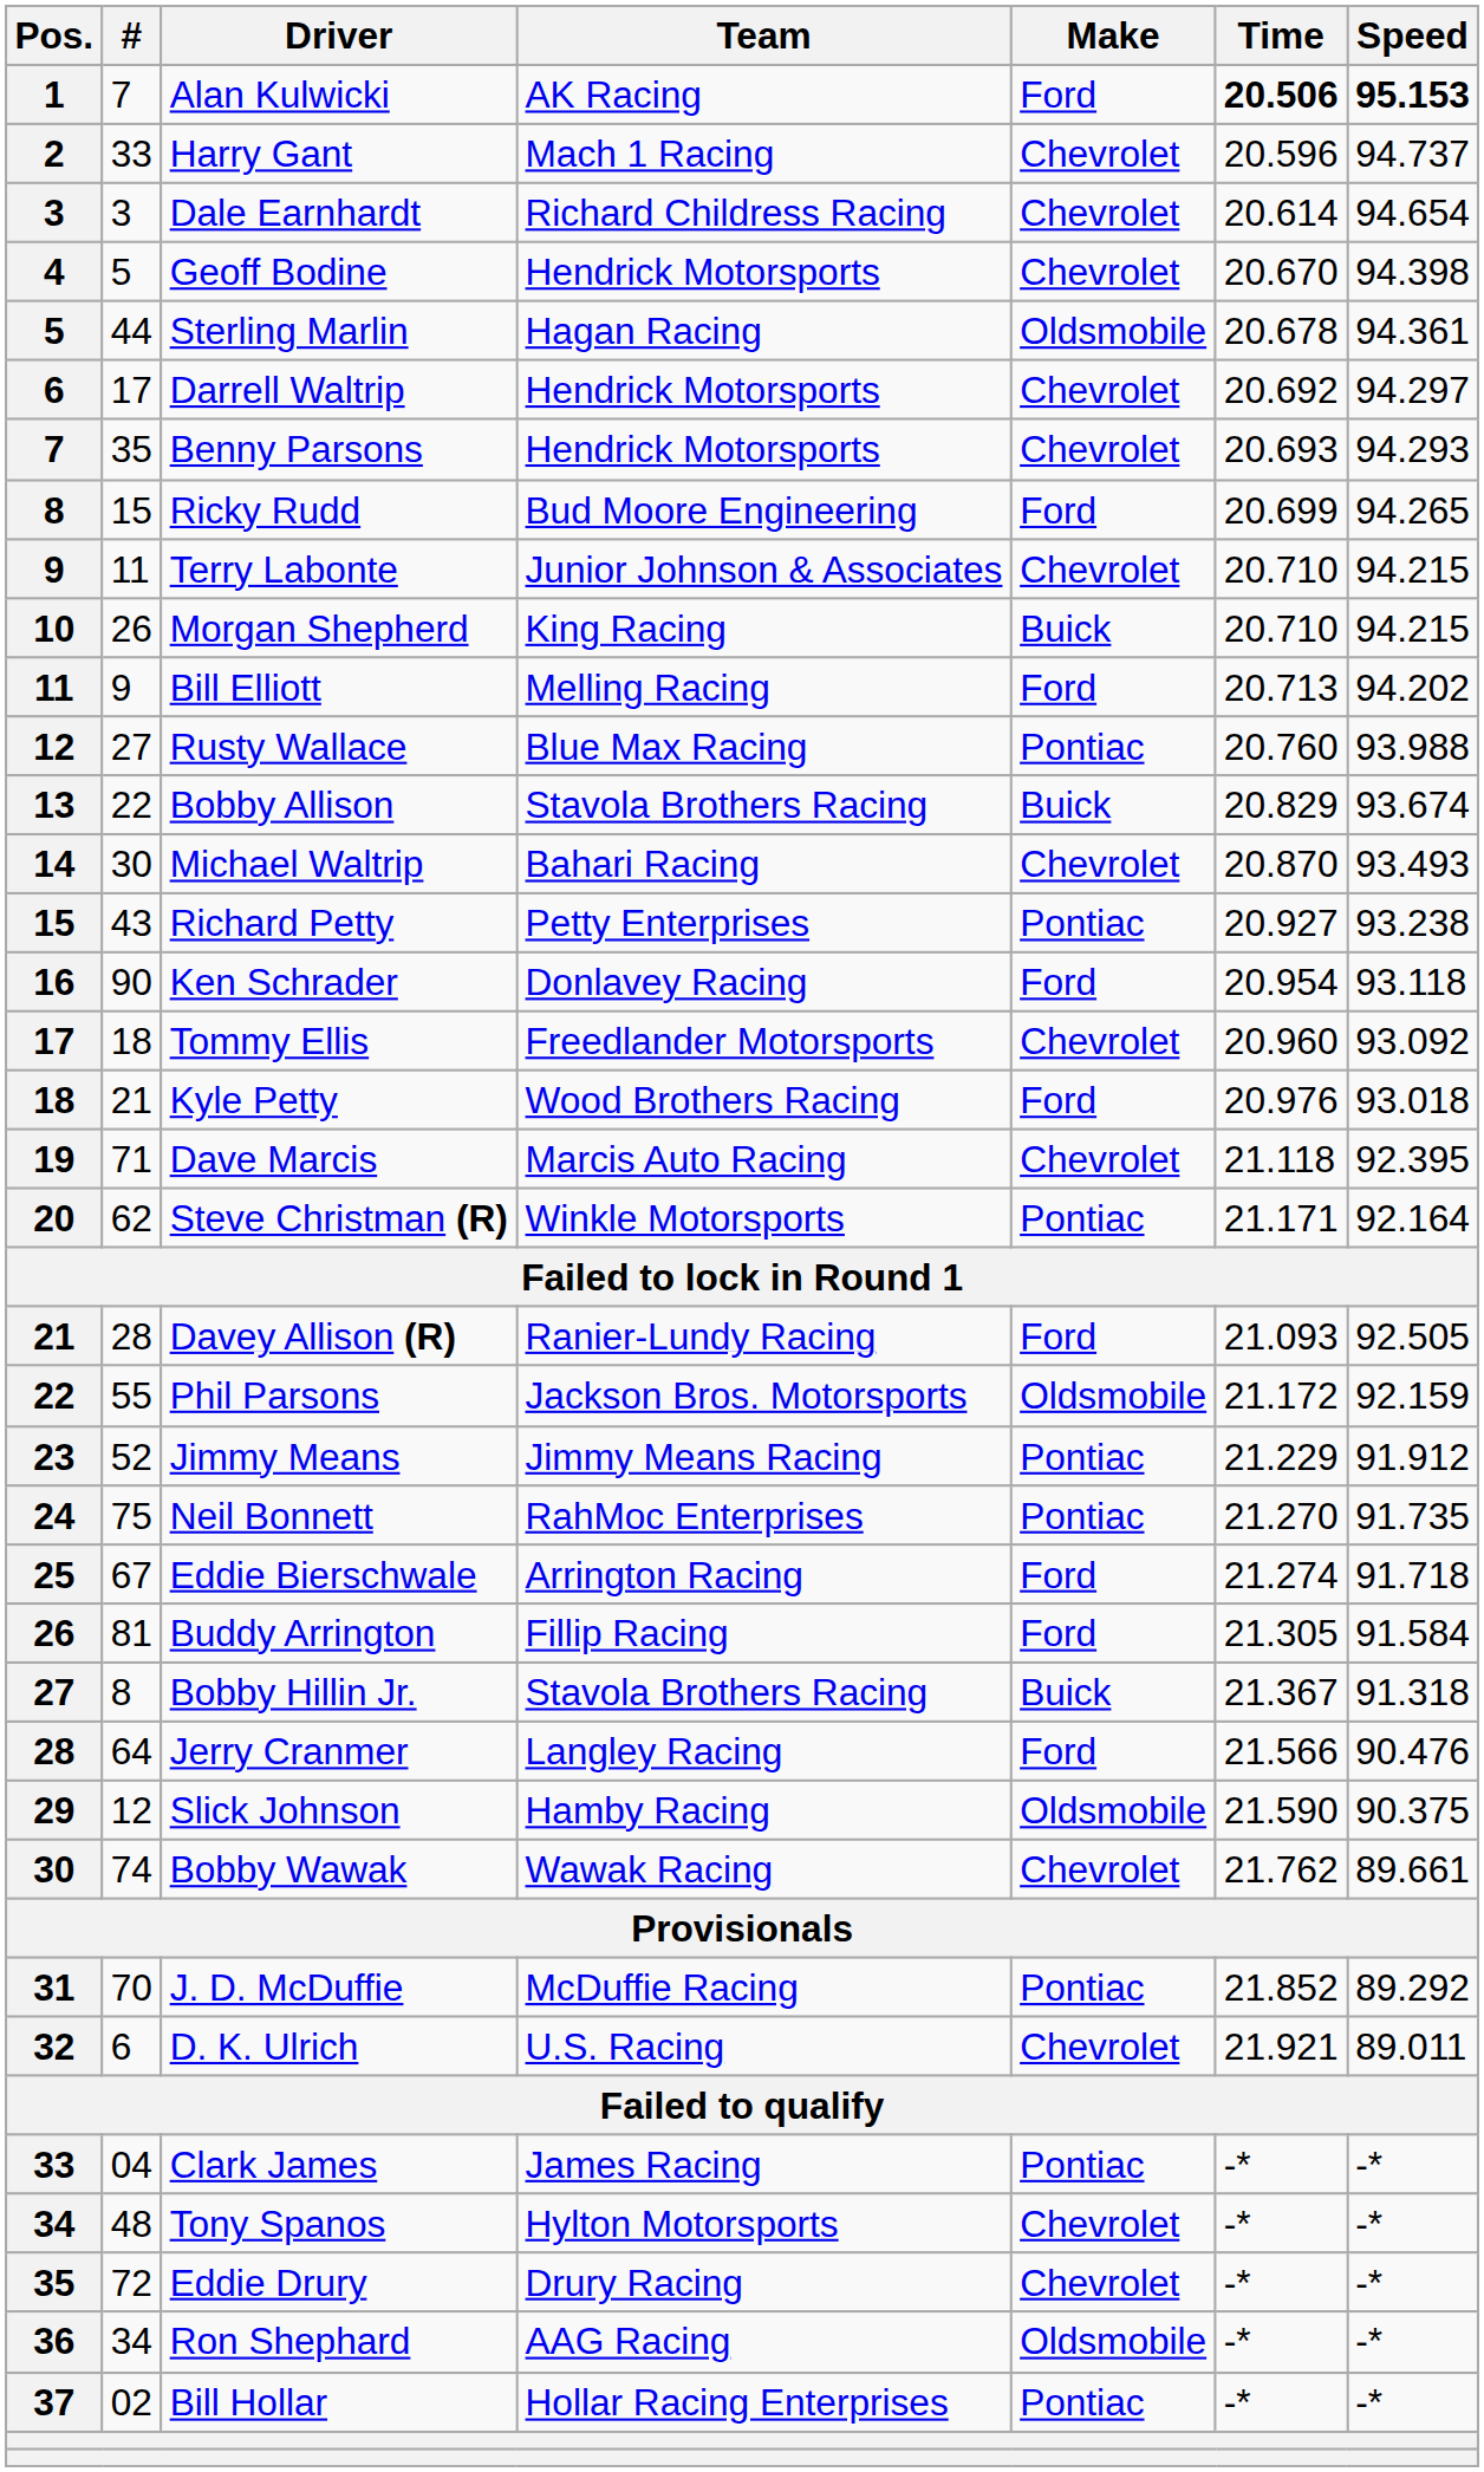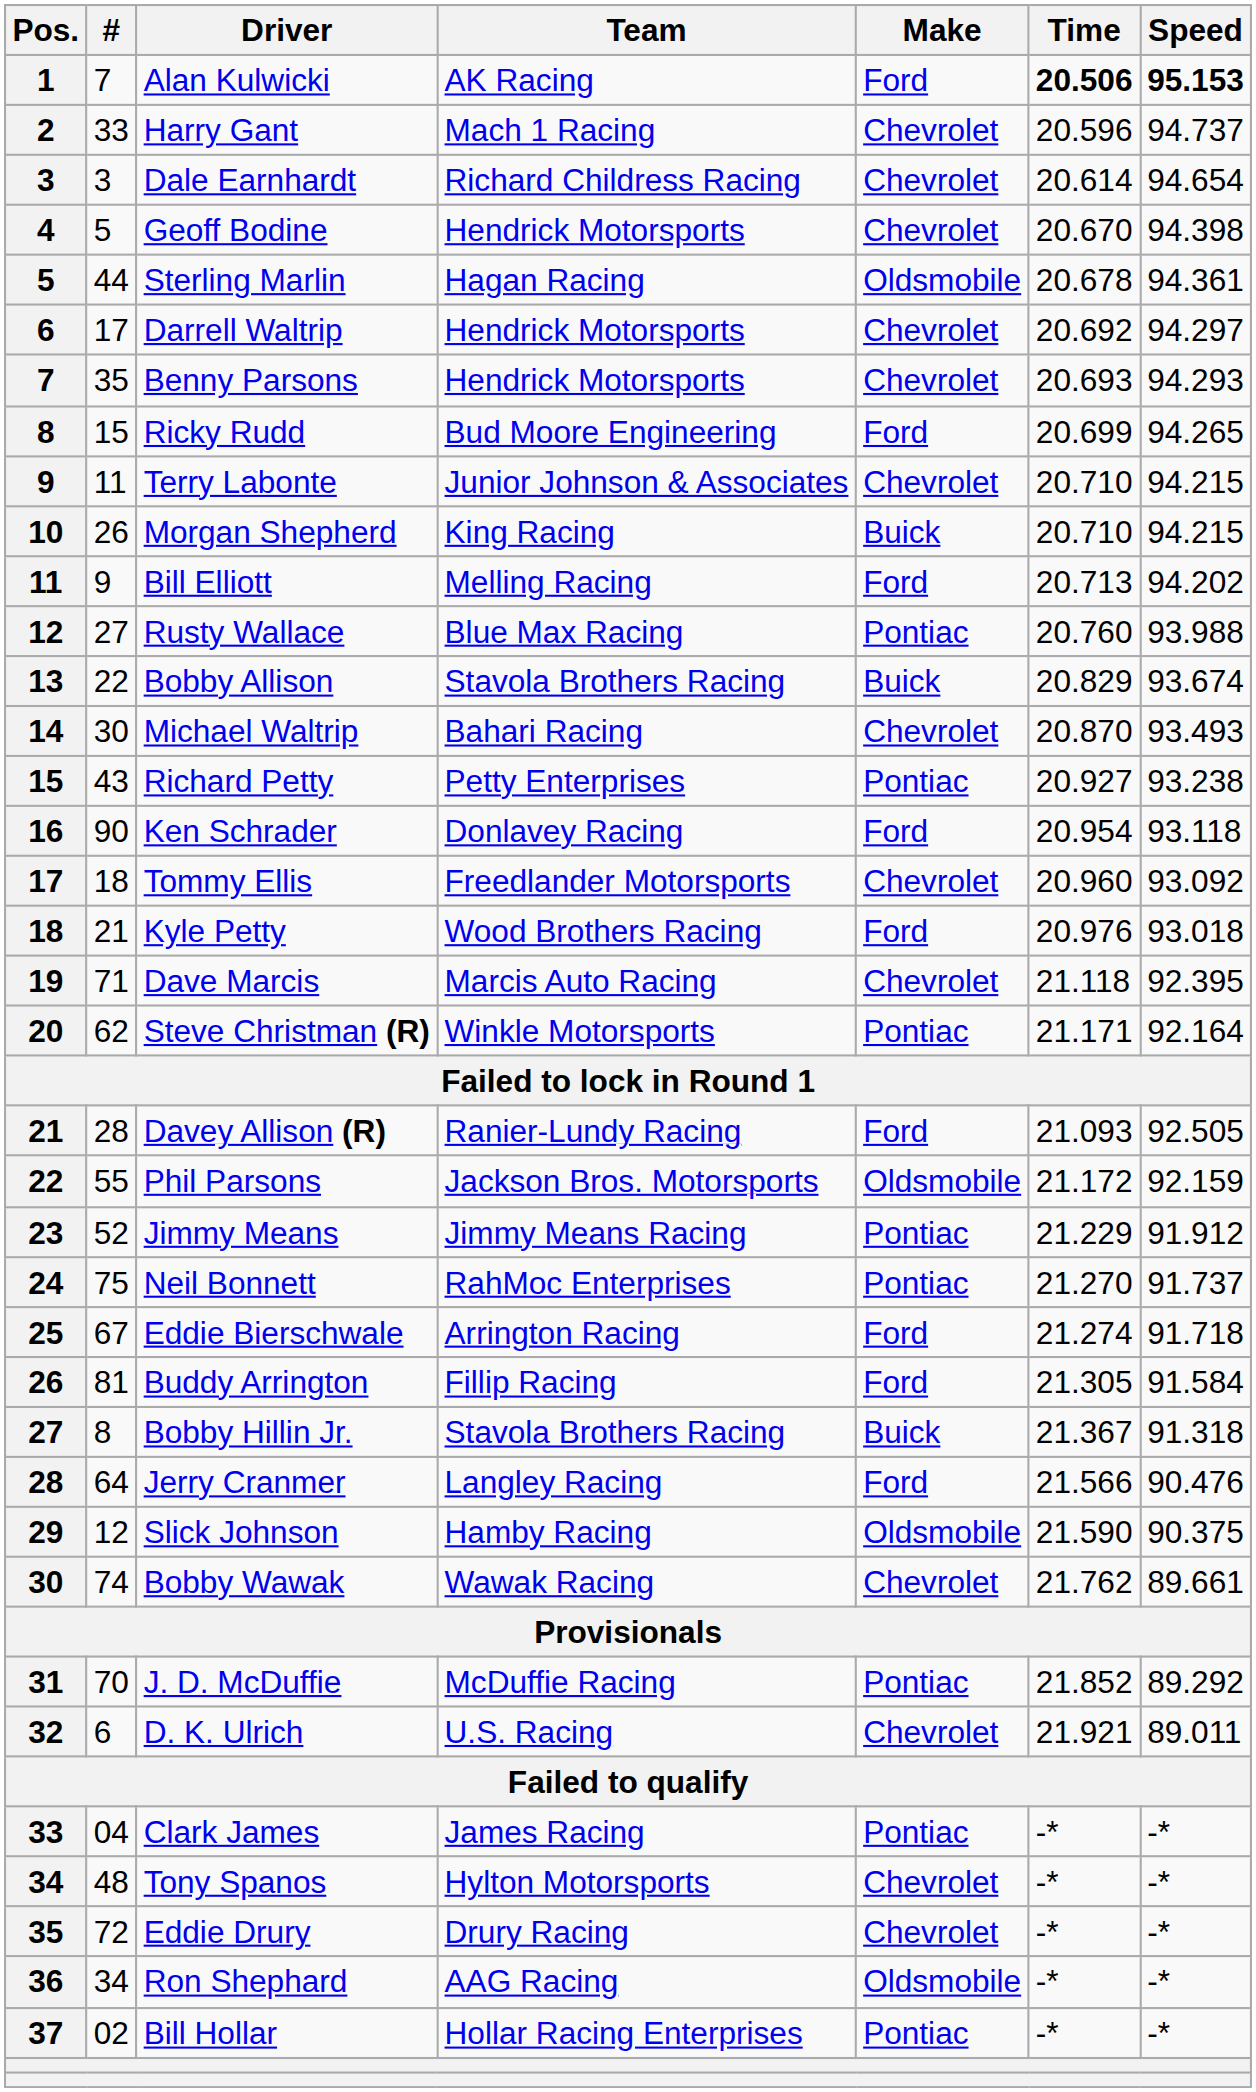Neil Bonnett | Speed: 91.735 -> 91.737
